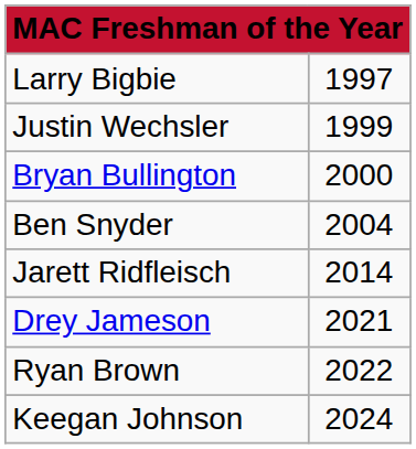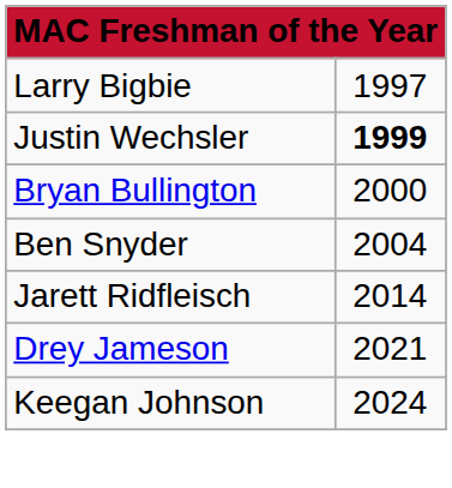Justin Wechsler | column 2: normal -> bold
- row: Ryan Brown | 2022
